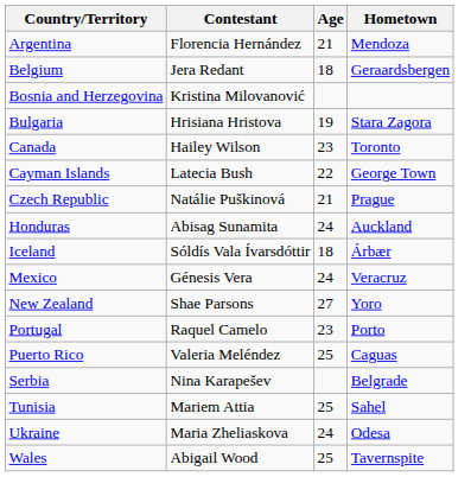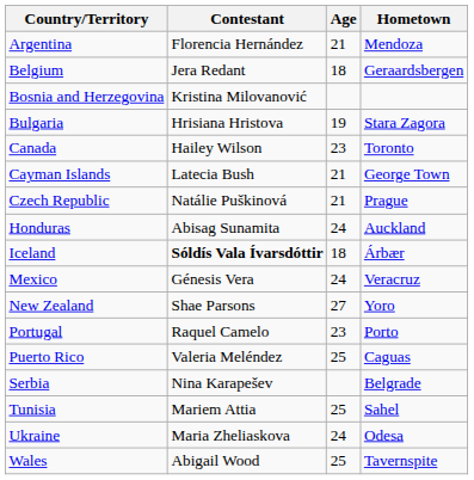Cayman Islands | Age: 22 -> 21
Iceland | Contestant: normal -> bold
